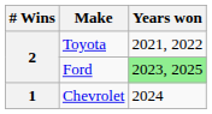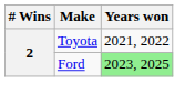- row: 1 | Chevrolet | 2024
